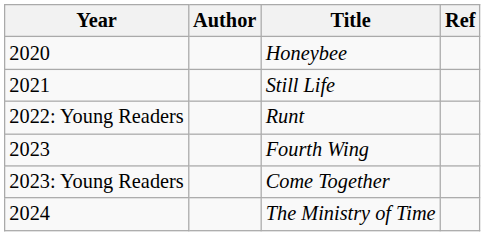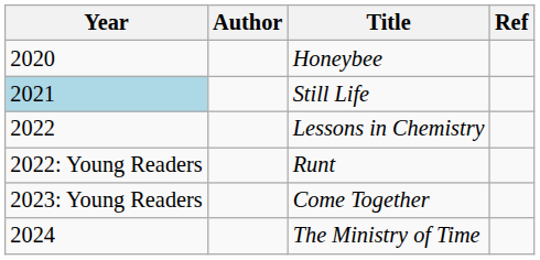Still Life | Year: no background -> lightblue background
+ row: 2022 | Lessons in Chemistry
- row: 2023 | Fourth Wing
